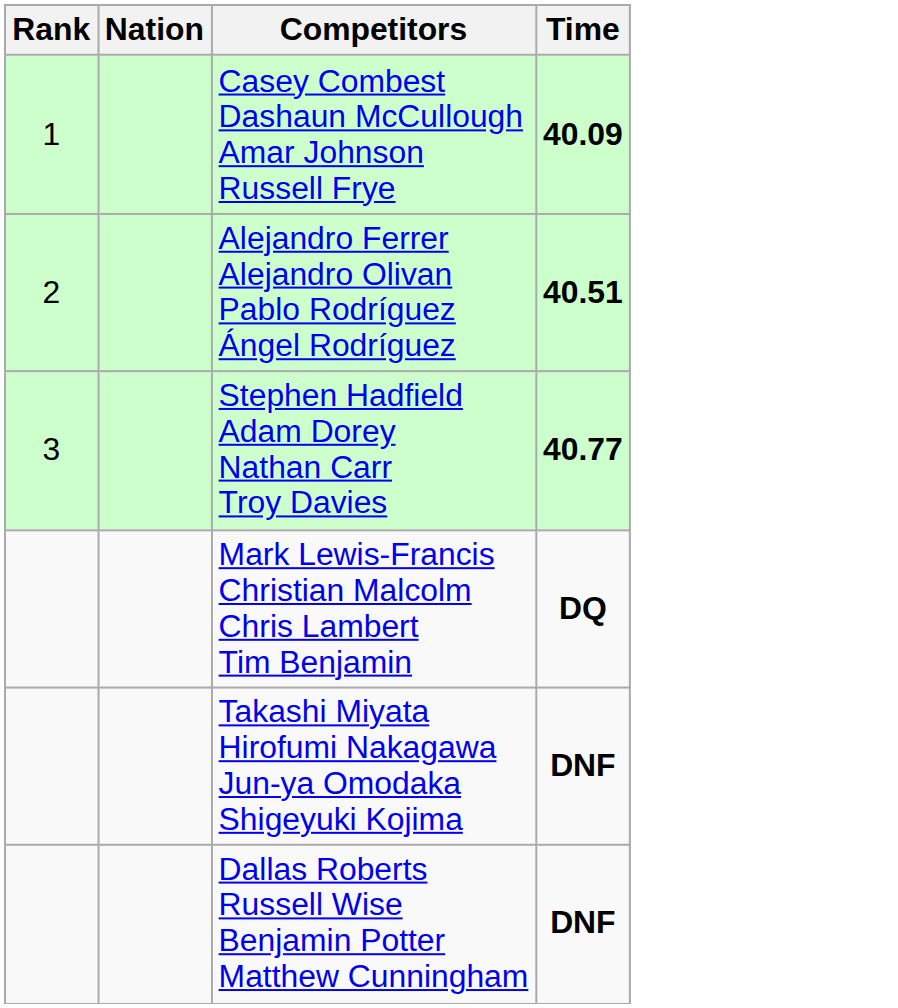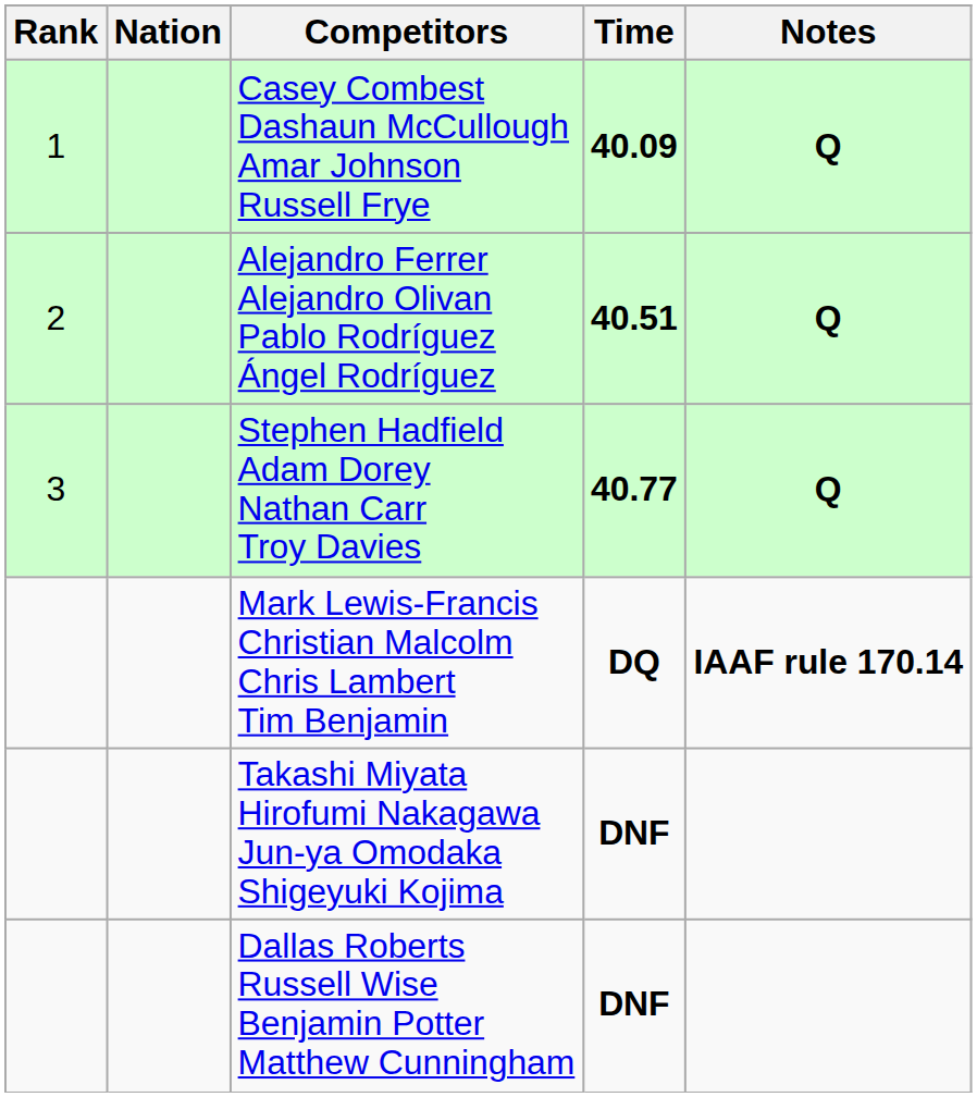+ column: Notes | Q | Q | Q | IAAF rule 170.14
